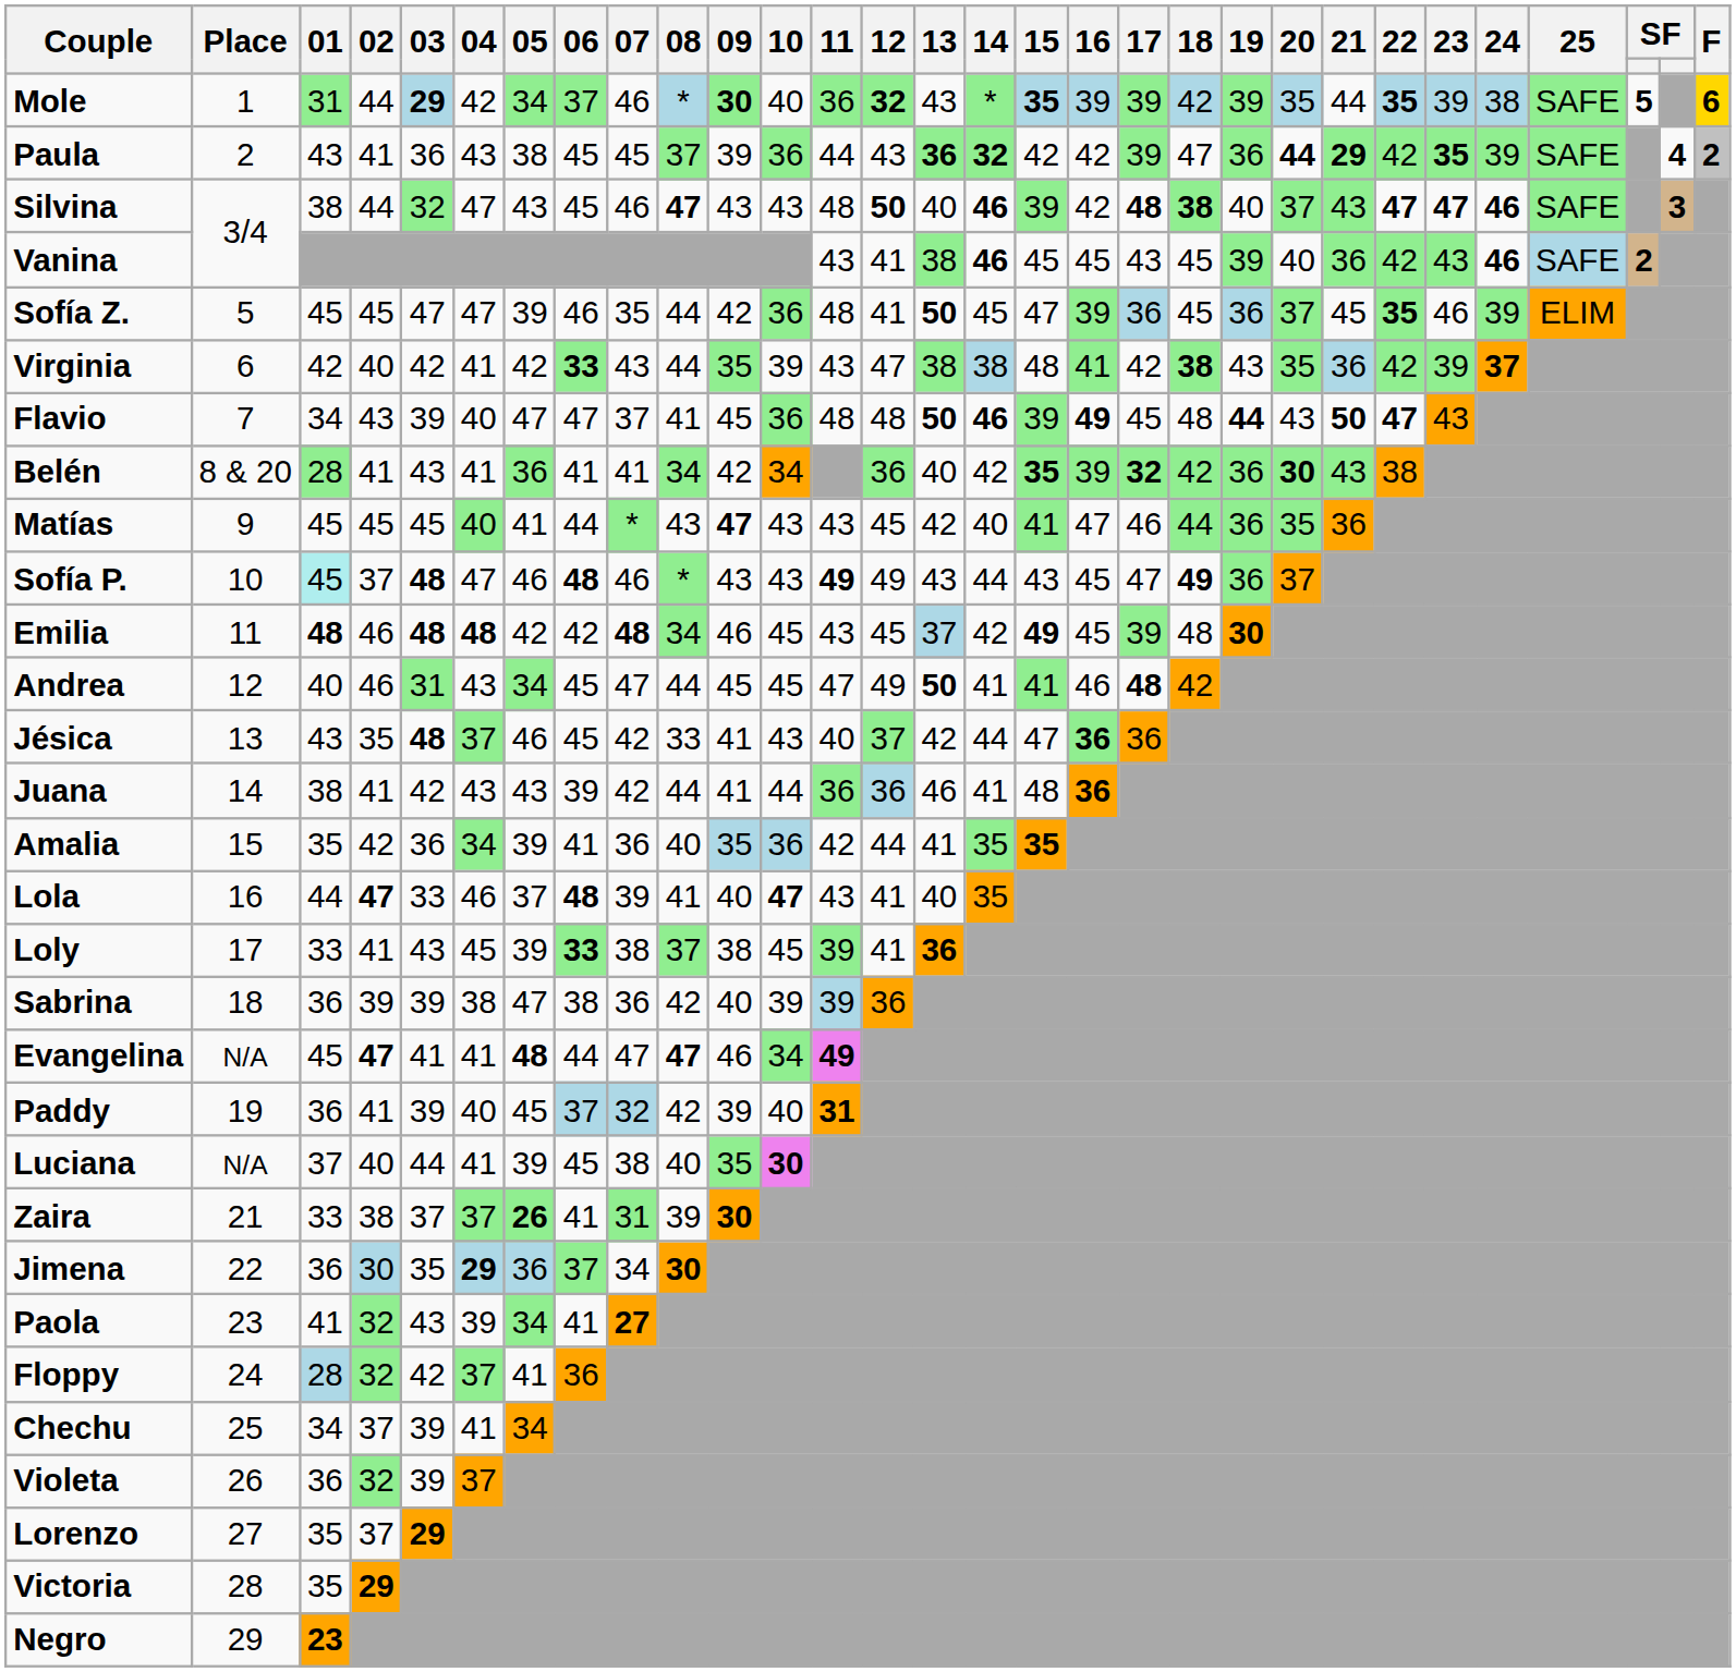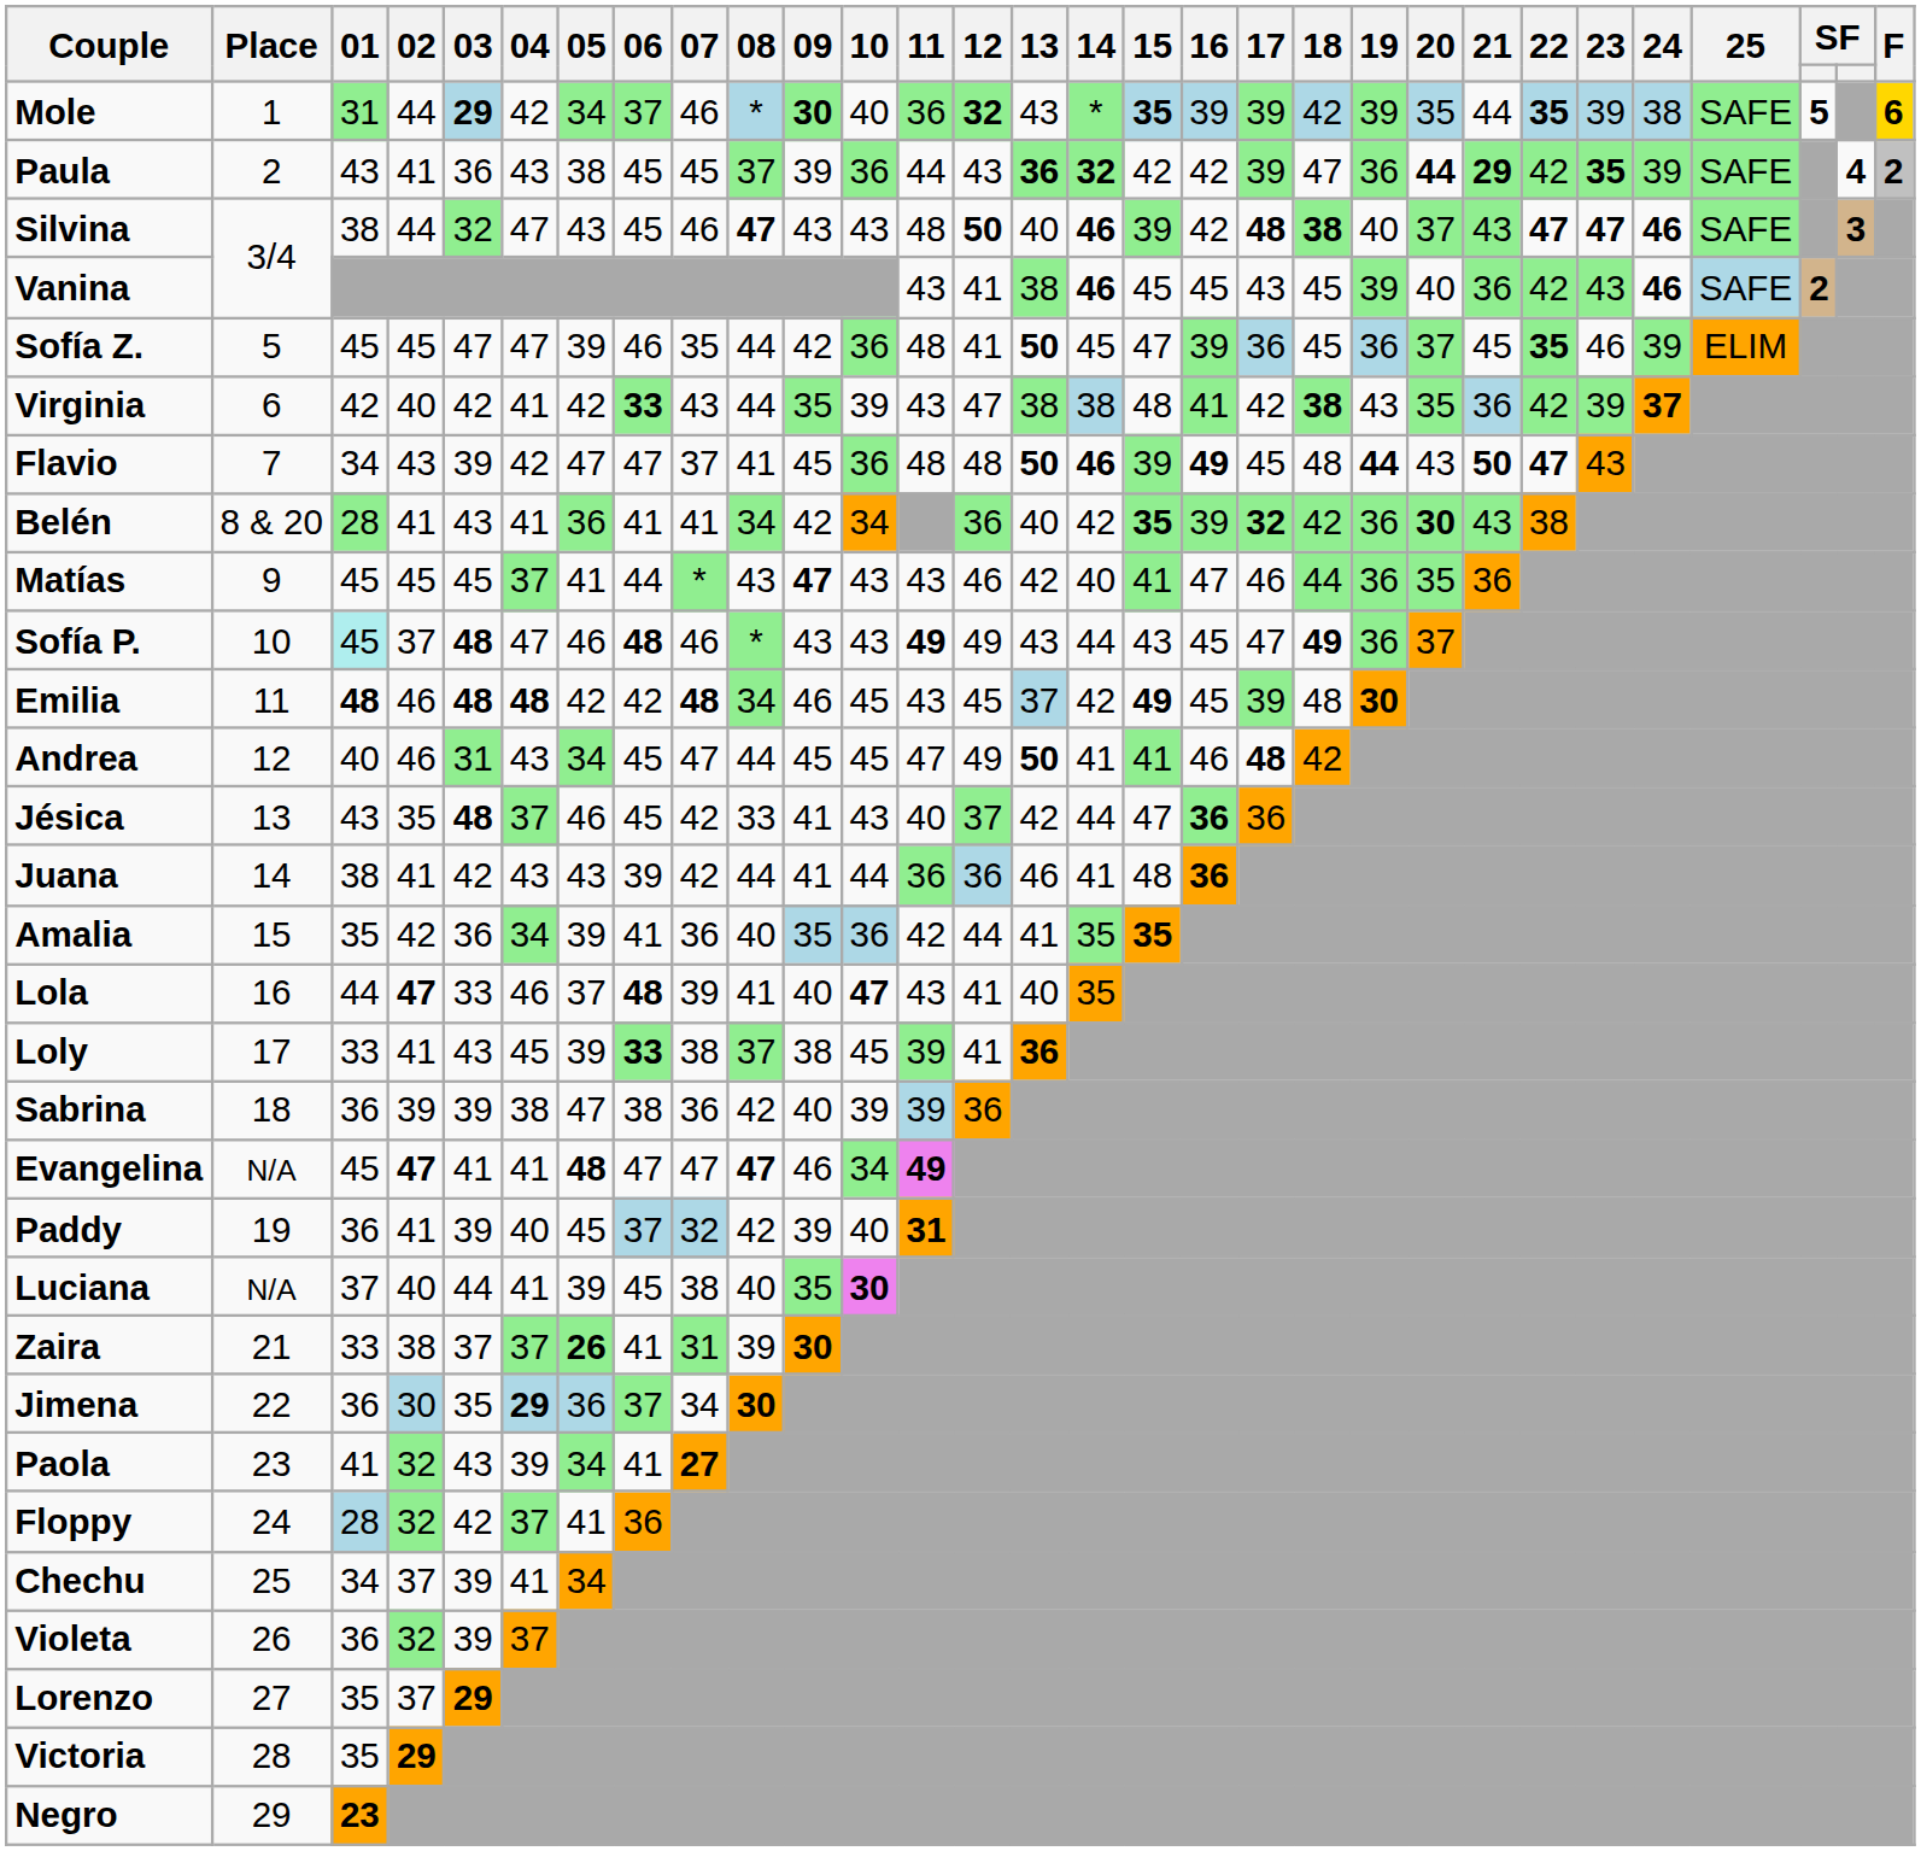Flavio | 04: 40 -> 42
Matías | 04: 40 -> 37
Matías | 12: 45 -> 46
Evangelina | 06: 44 -> 47
